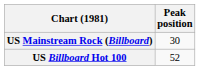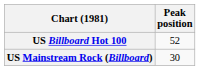rows swapped: US Billboard Hot 100 <-> US Mainstream Rock (Billboard)
